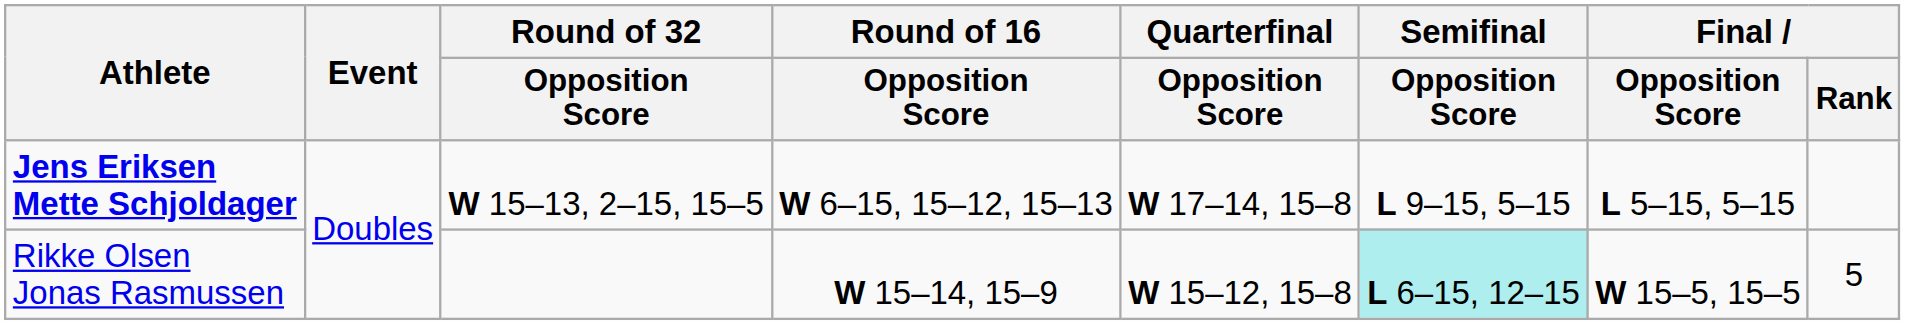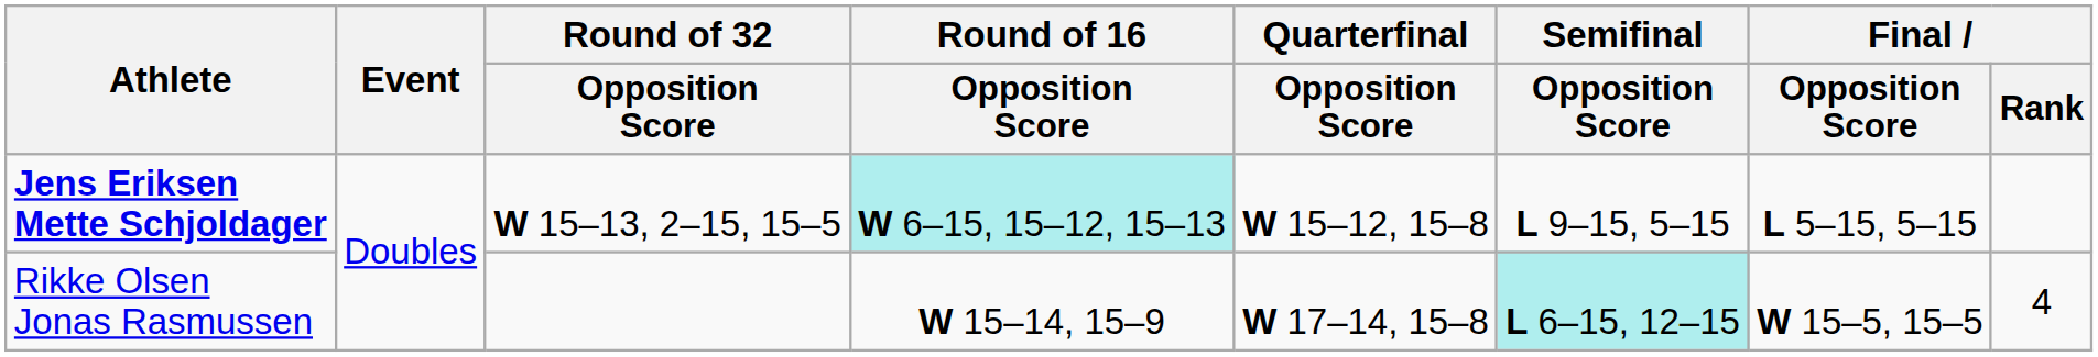Jens Eriksen Mette Schjoldager | Round of 16 / Opposition Score: no background -> paleturquoise background
Jens Eriksen Mette Schjoldager | Quarterfinal / Opposition Score: W 17–14, 15–8 -> W 15–12, 15–8
Rikke Olsen Jonas Rasmussen | Quarterfinal / Opposition Score: W 15–12, 15–8 -> W 17–14, 15–8
Rikke Olsen Jonas Rasmussen | Final / Rank: 5 -> 4
